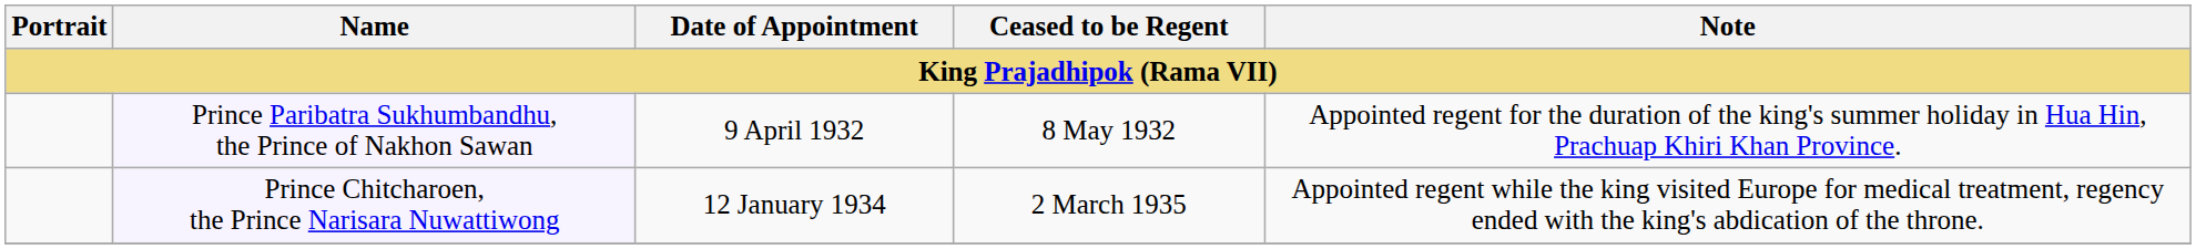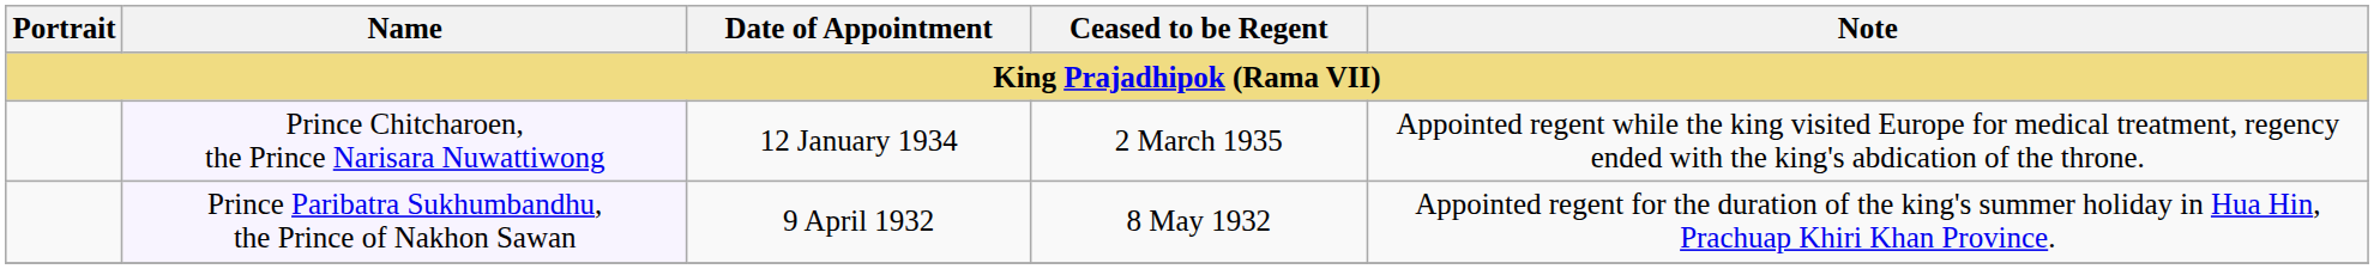rows swapped: Prince Paribatra Sukhumbandhu, the Prince of Nakhon Sawan <-> Prince Chitcharoen, the Prince Narisara Nuwattiwong
